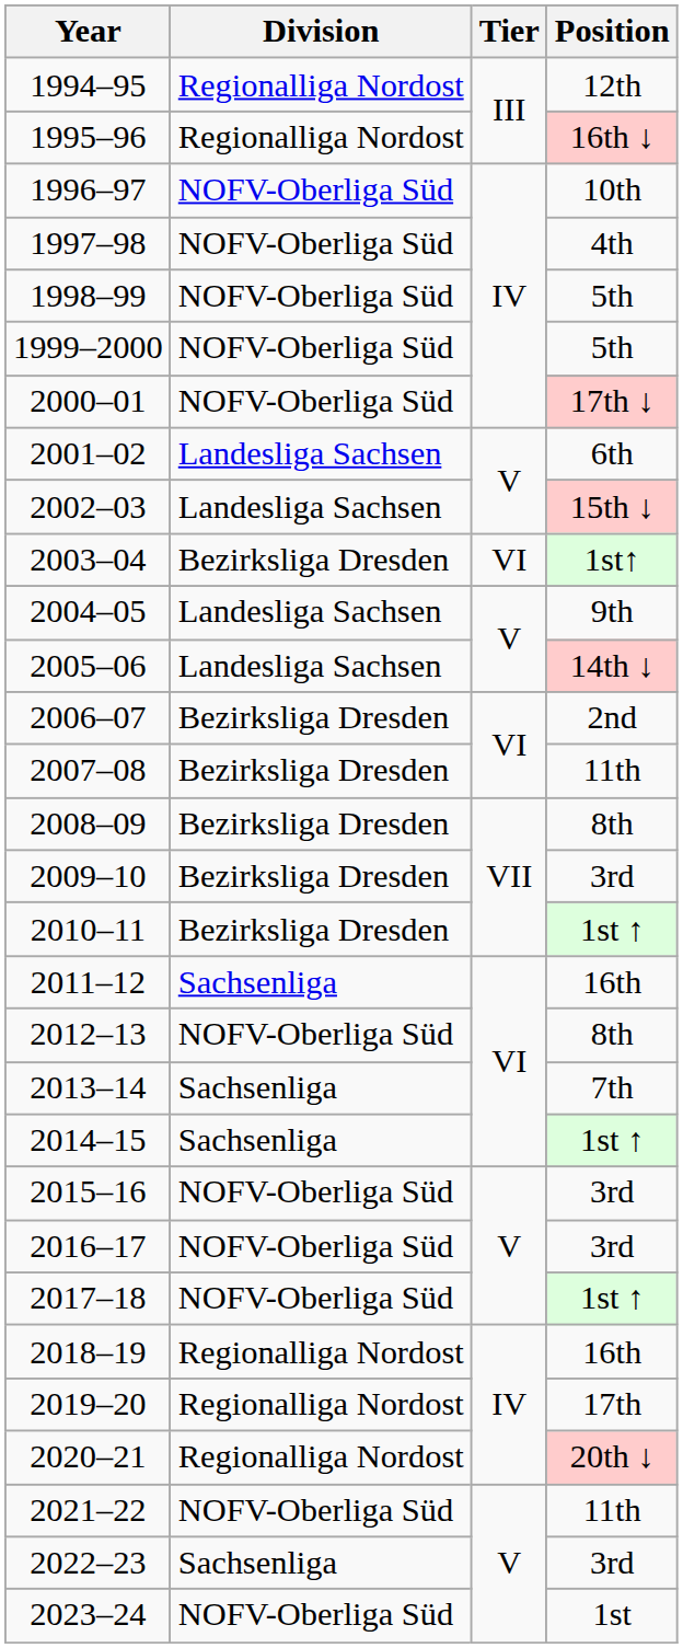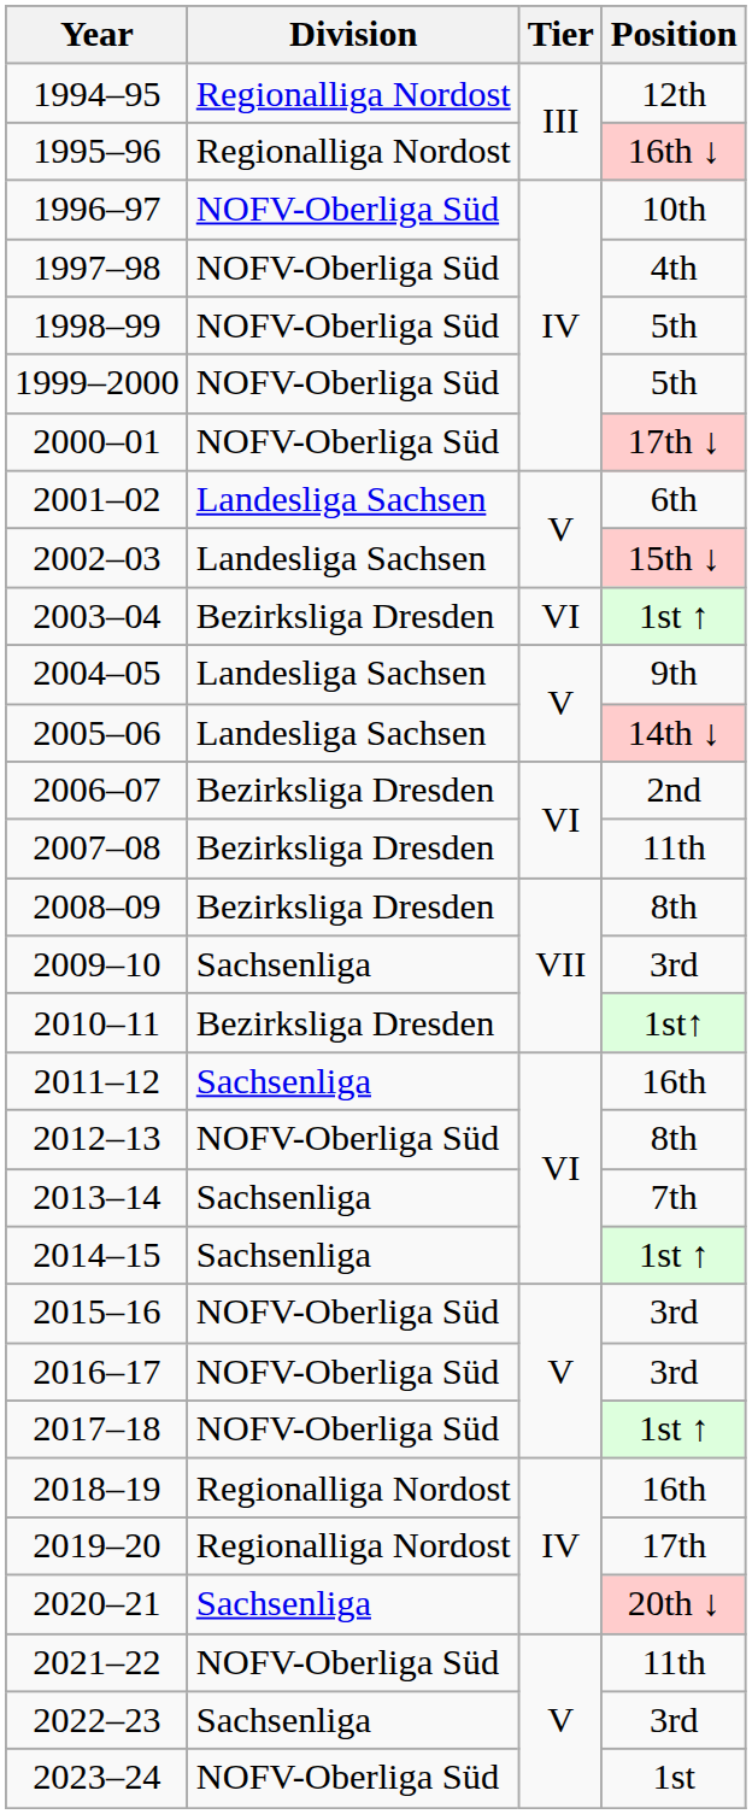2003–04 | Position: 1st↑ -> 1st ↑
2009–10 | Division: Bezirksliga Dresden -> Sachsenliga
2010–11 | Position: 1st ↑ -> 1st↑
2020–21 | Division: Regionalliga Nordost -> Sachsenliga
